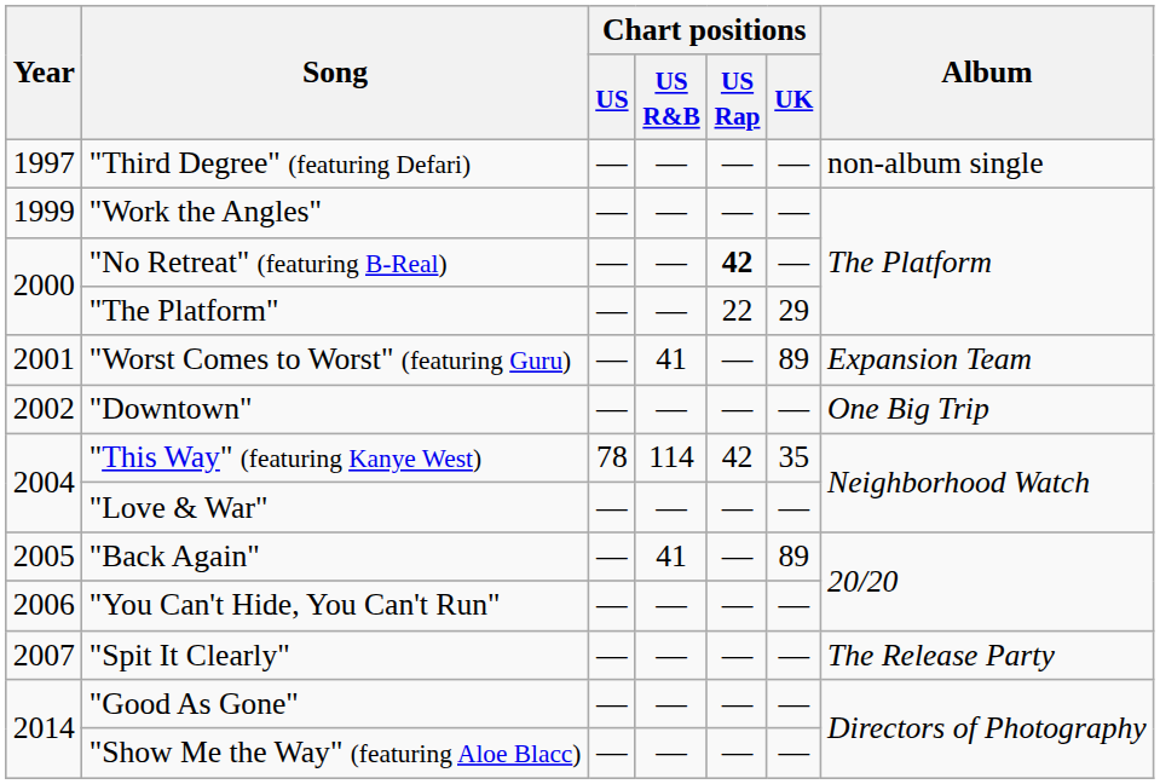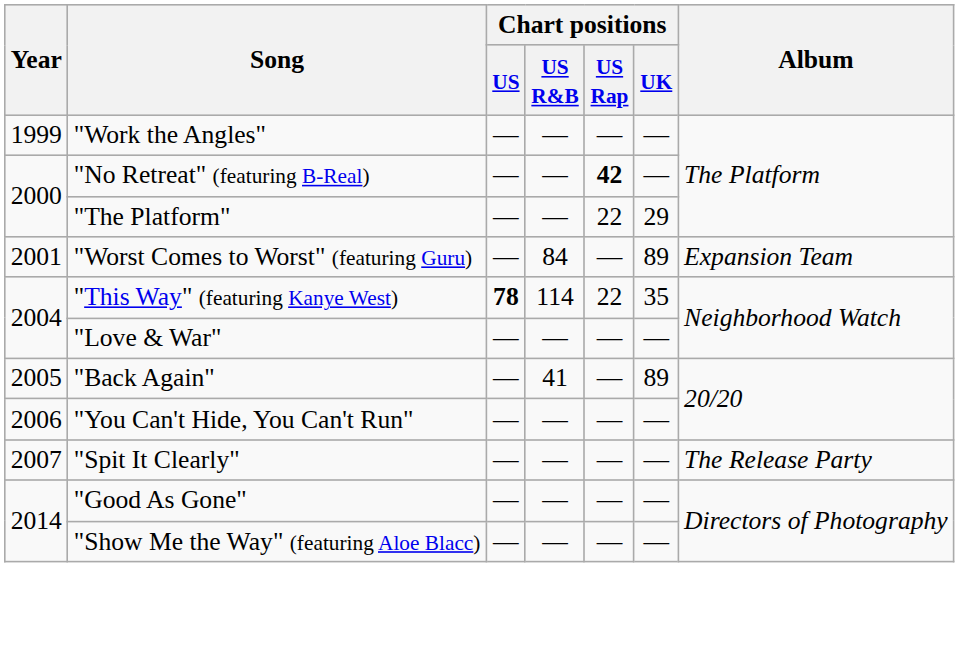- row: 1997 | "Third Degree" (featuring Defari) | — | — | — | — | non-album single
"Worst Comes to Worst" (featuring Guru) | Chart positions / US R&B: 41 -> 84
- row: 2002 | "Downtown" | — | — | — | — | One Big Trip
"This Way" (featuring Kanye West) | Chart positions / US: normal -> bold
"This Way" (featuring Kanye West) | Chart positions / US Rap: 42 -> 22
